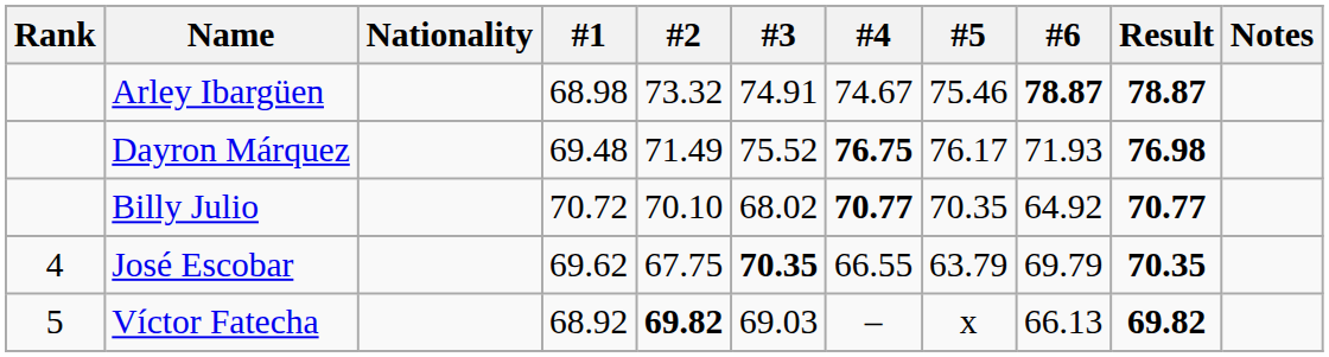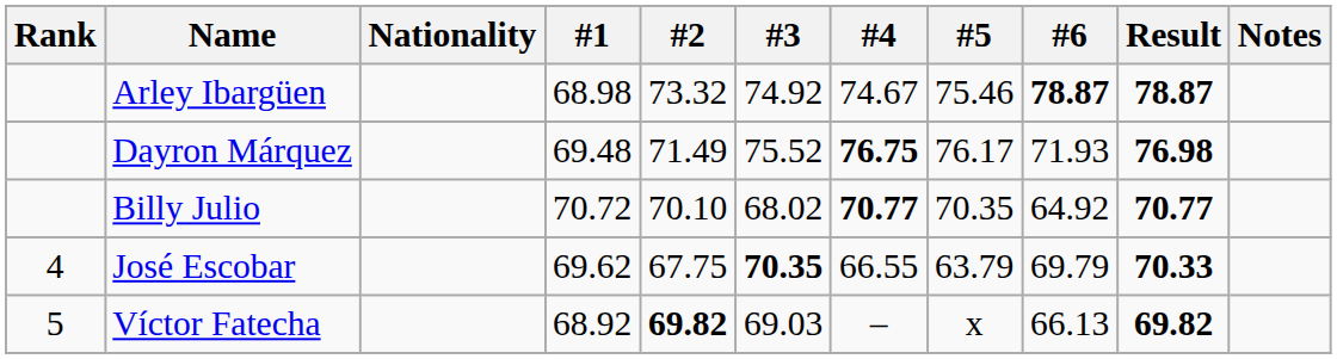Arley Ibargüen | #3: 74.91 -> 74.92
José Escobar | Result: 70.35 -> 70.33
